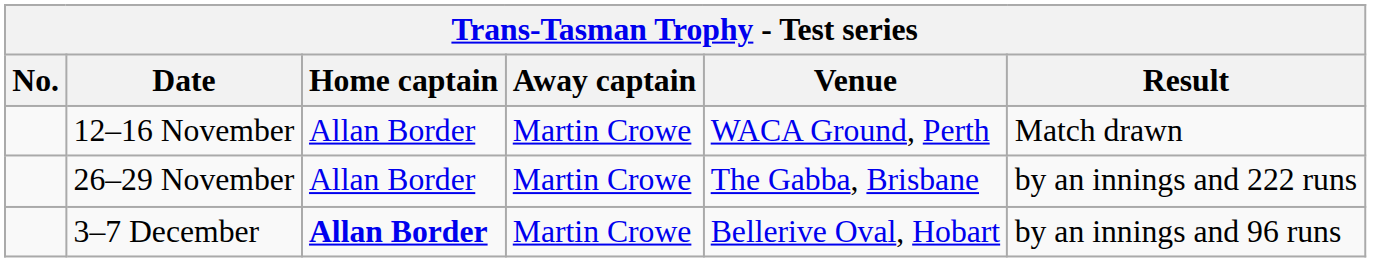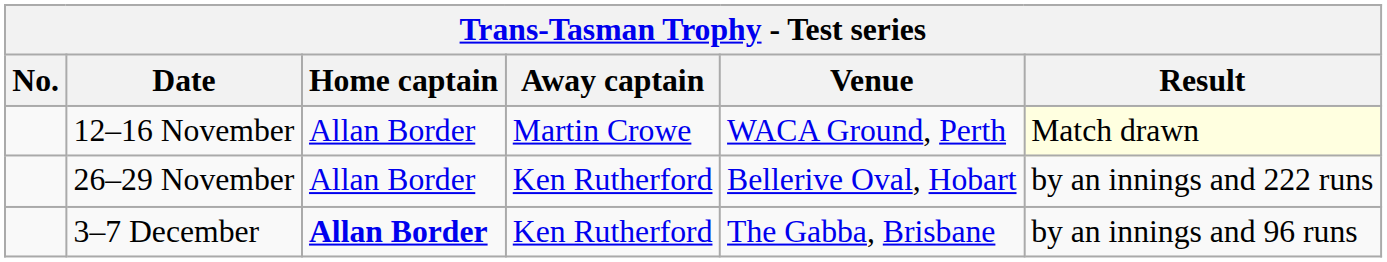12–16 November | Result: no background -> lightyellow background
26–29 November | Away captain: Martin Crowe -> Ken Rutherford
26–29 November | Venue: The Gabba, Brisbane -> Bellerive Oval, Hobart
3–7 December | Away captain: Martin Crowe -> Ken Rutherford
3–7 December | Venue: Bellerive Oval, Hobart -> The Gabba, Brisbane
